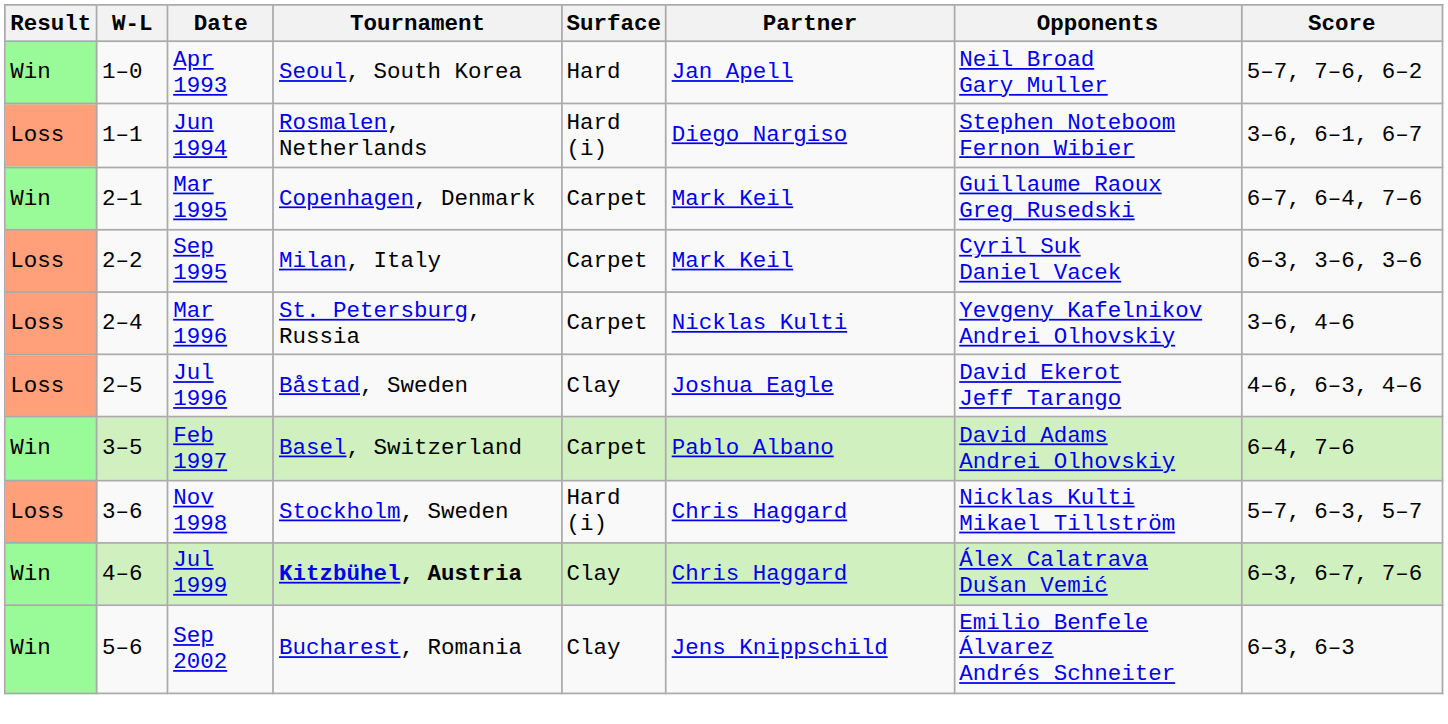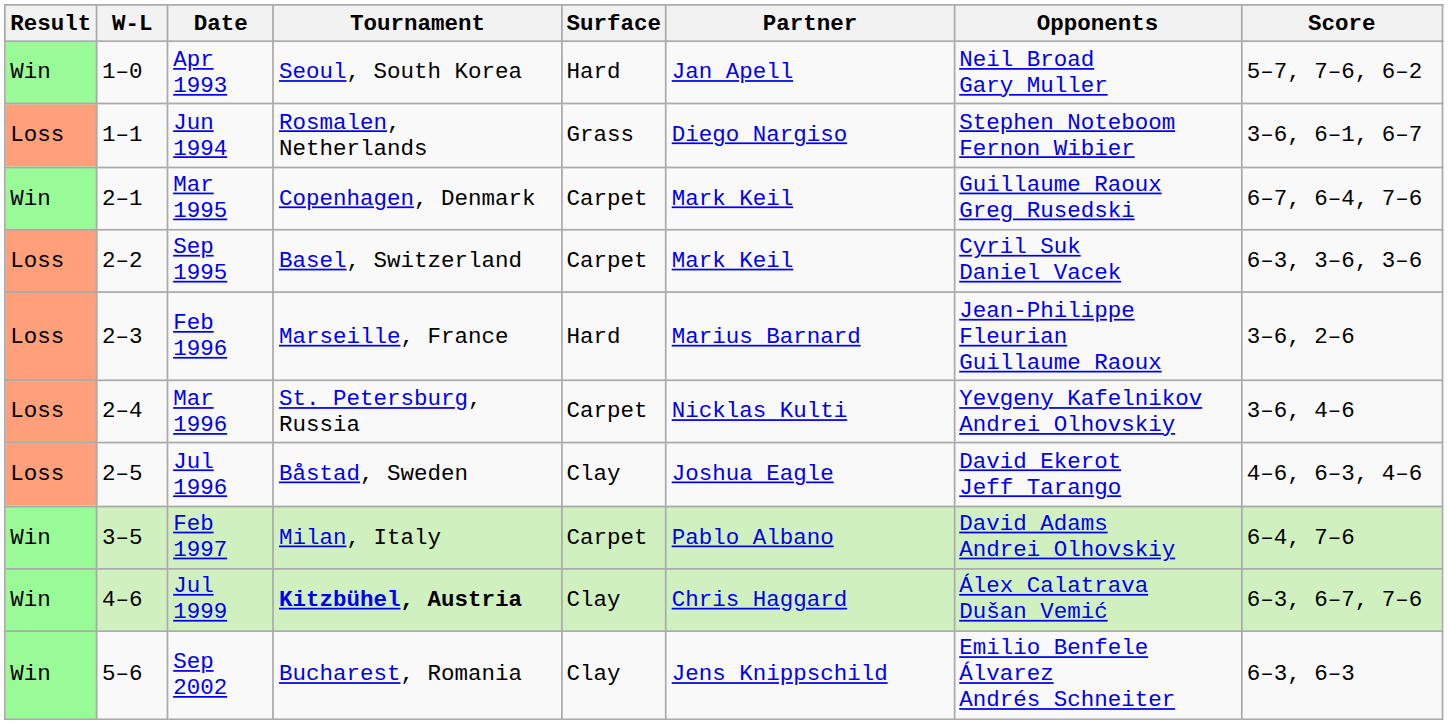Jun 1994 | Surface: Hard (i) -> Grass
Sep 1995 | Tournament: Milan, Italy -> Basel, Switzerland
+ row: Loss | 2–3 | Feb 1996 | Marseille, France | Hard | Marius Barnard | Jean-Philippe Fleurian Guillaume Raoux | 3–6, 2–6
Feb 1997 | Tournament: Basel, Switzerland -> Milan, Italy
- row: Loss | 3–6 | Nov 1998 | Stockholm, Sweden | Hard (i) | Chris Haggard | Nicklas Kulti Mikael Tillström | 5–7, 6–3, 5–7
